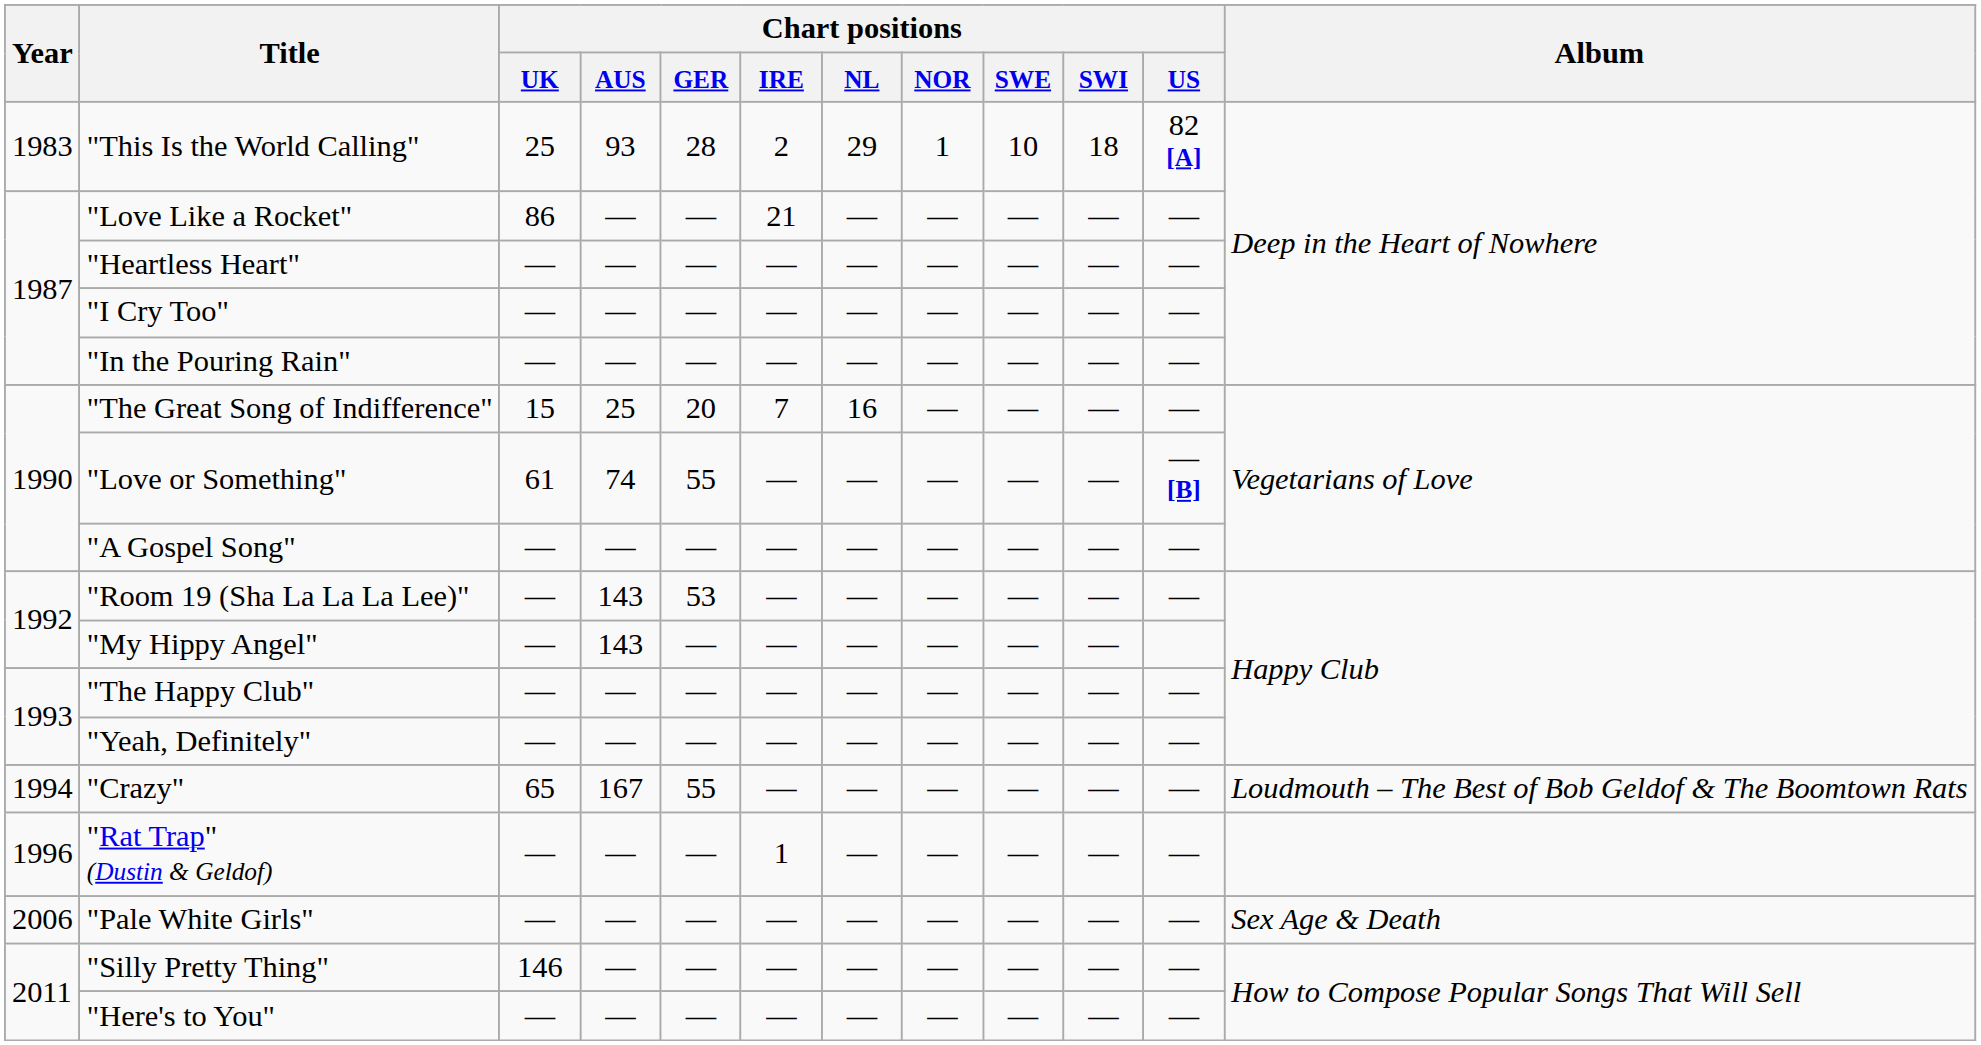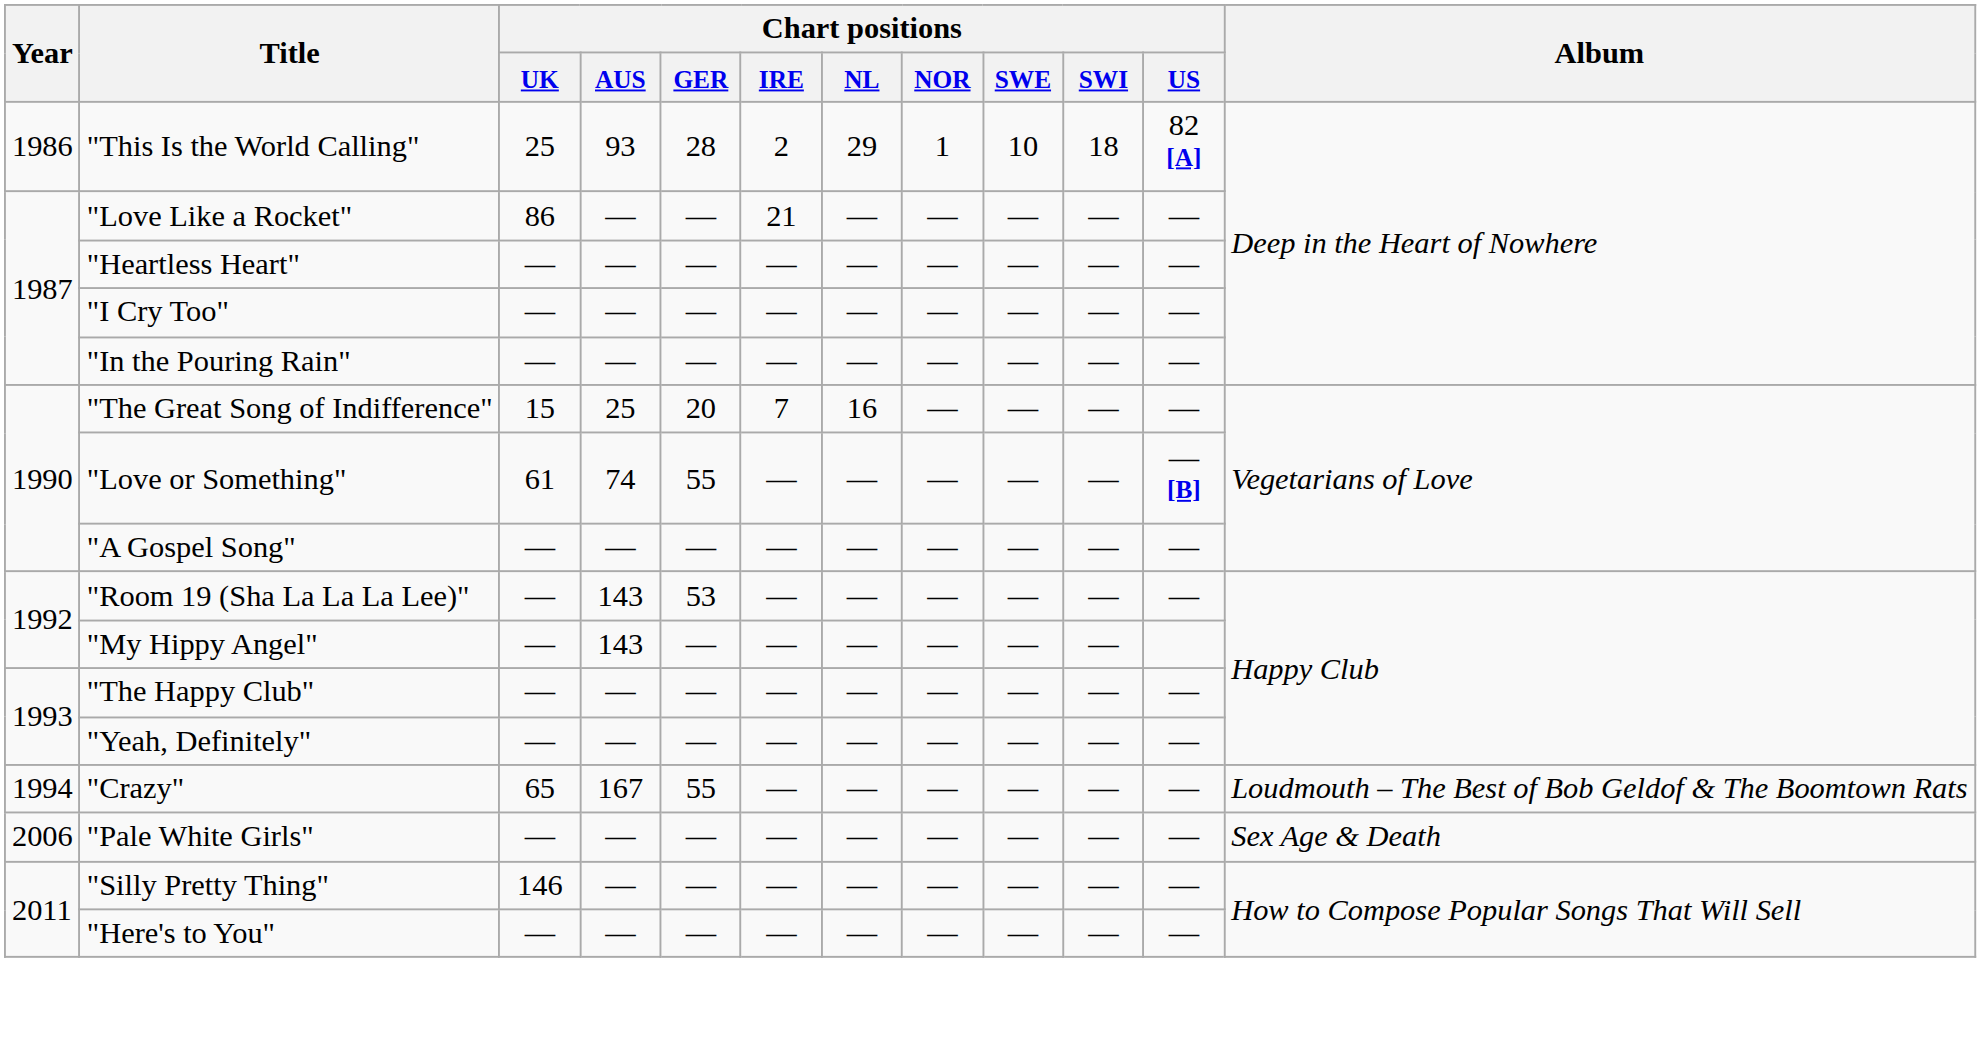"This Is the World Calling" | Year: 1983 -> 1986
- row: 1996 | "Rat Trap" (Dustin & Geldof) | — | — | — | 1 | — | — | — | — | —
